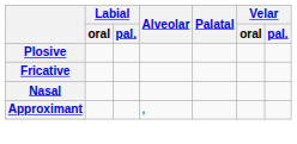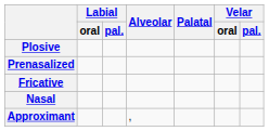+ row: Prenasalized
